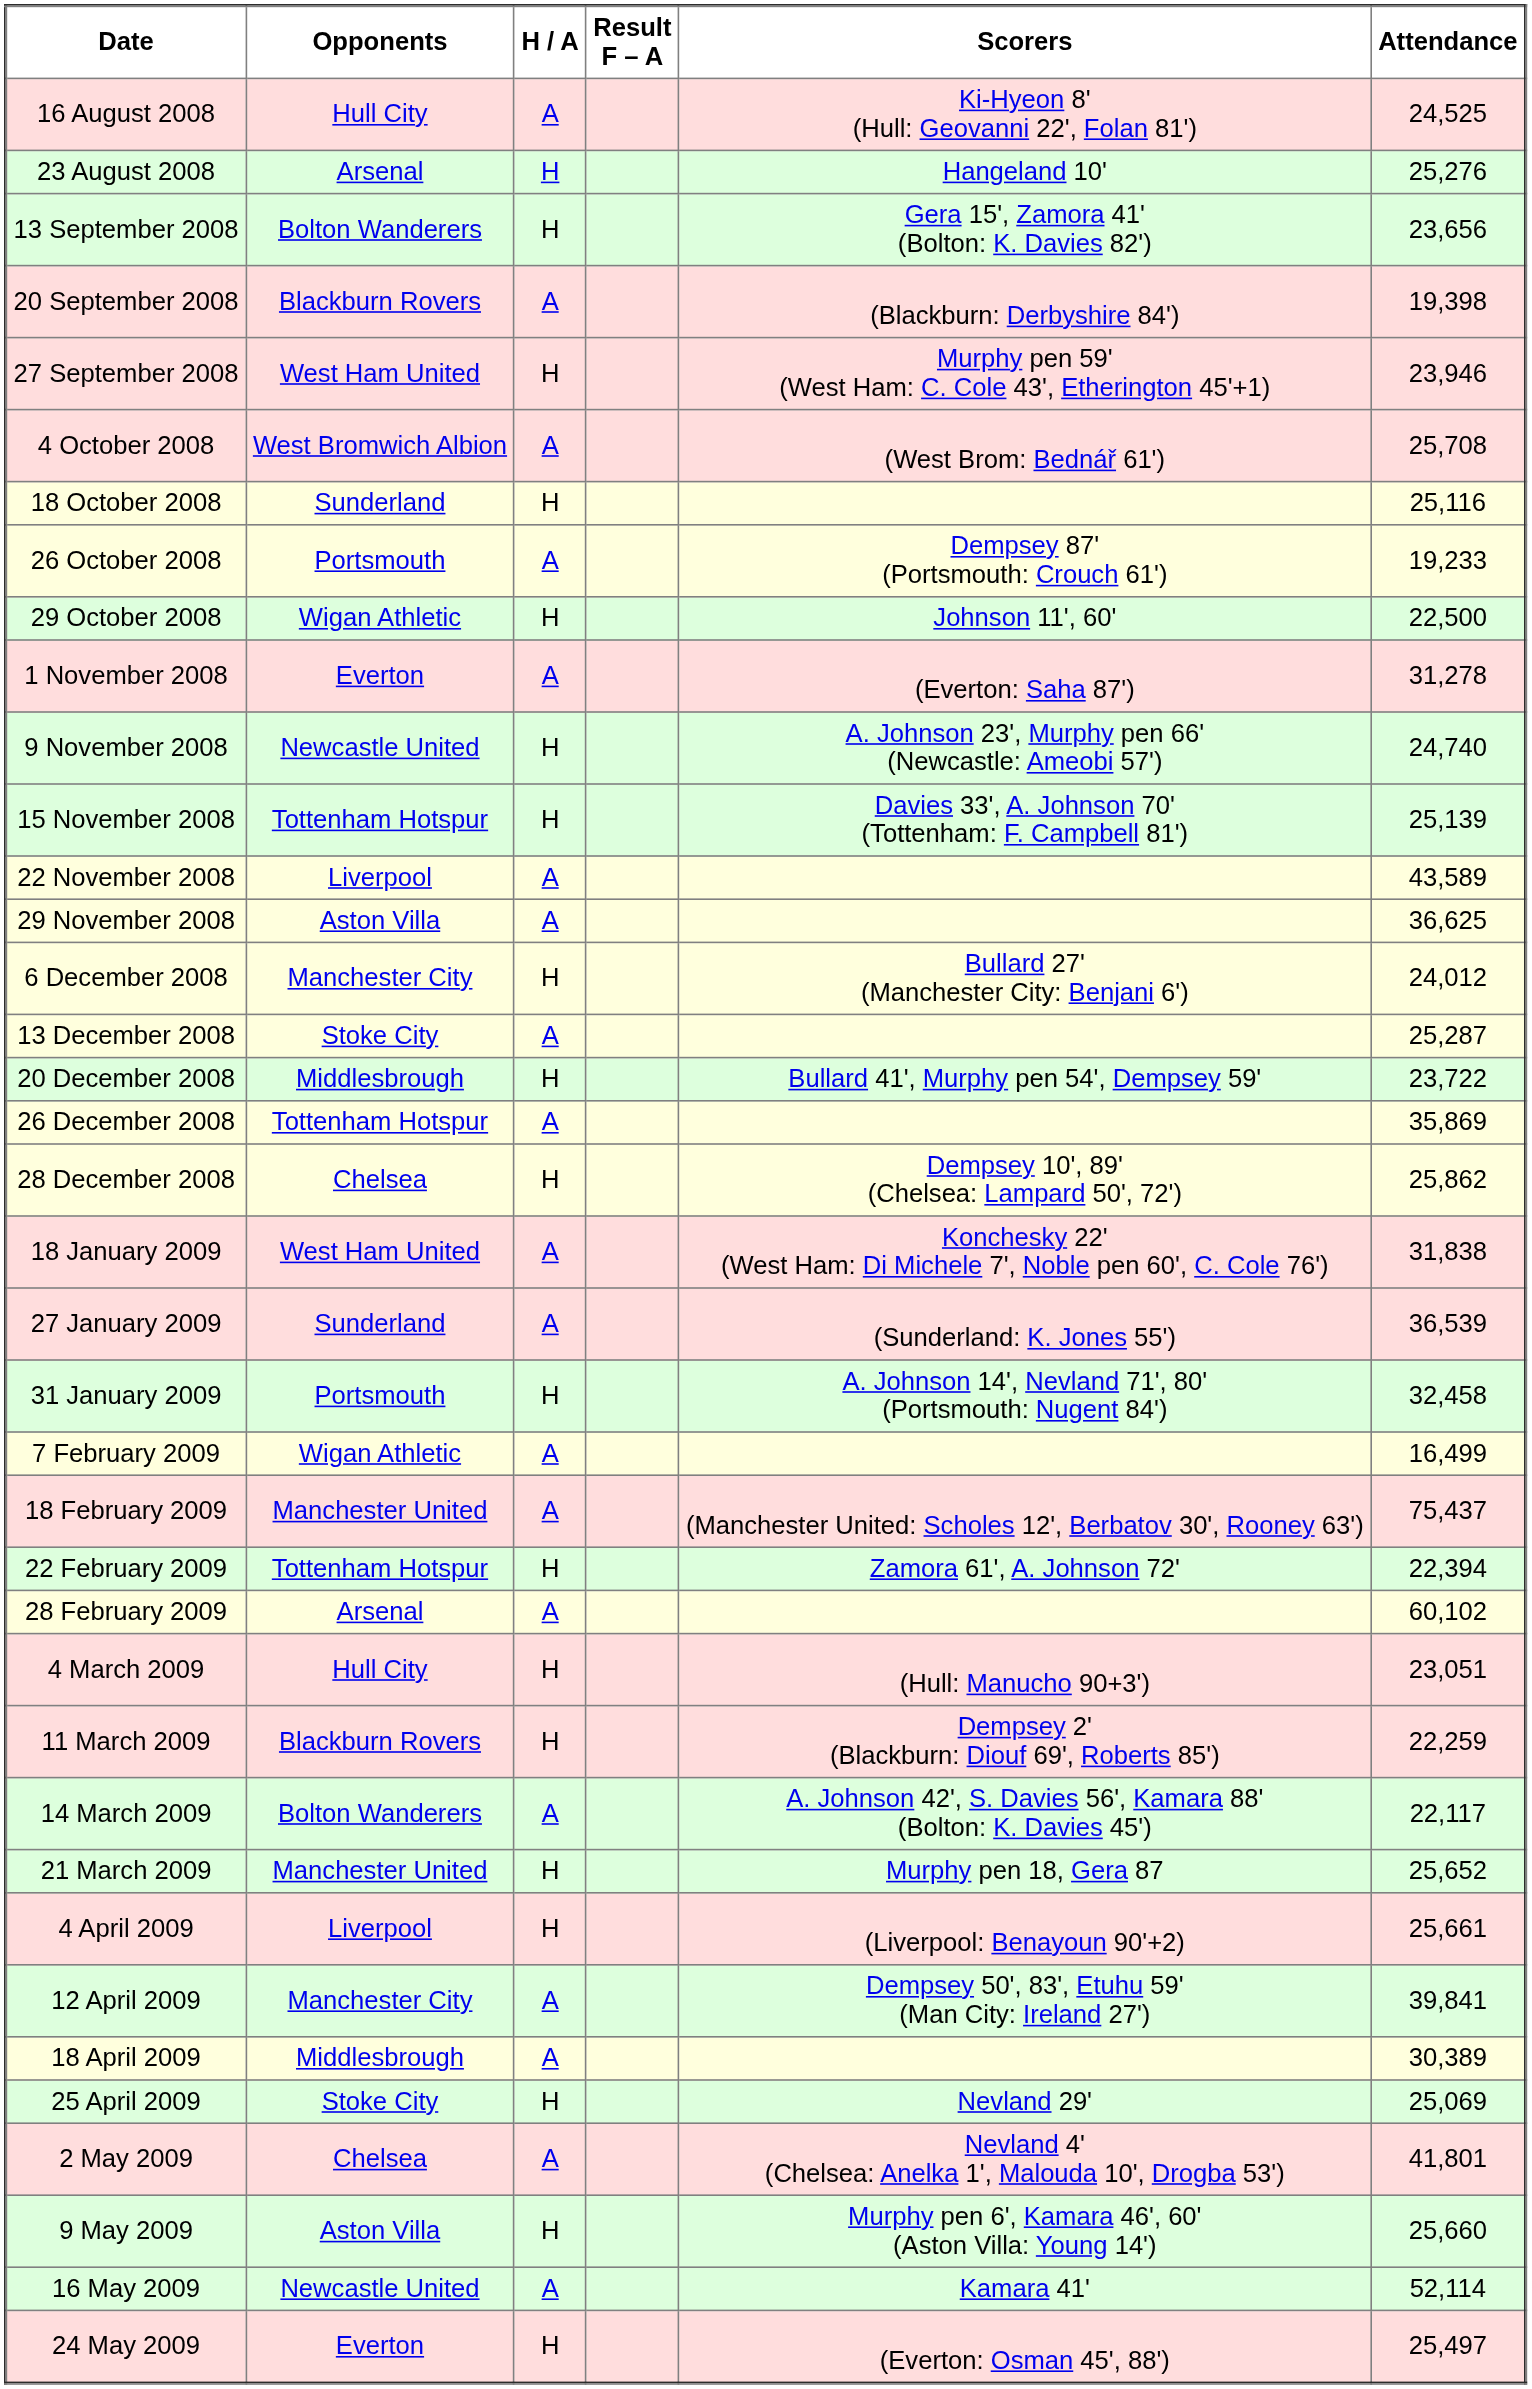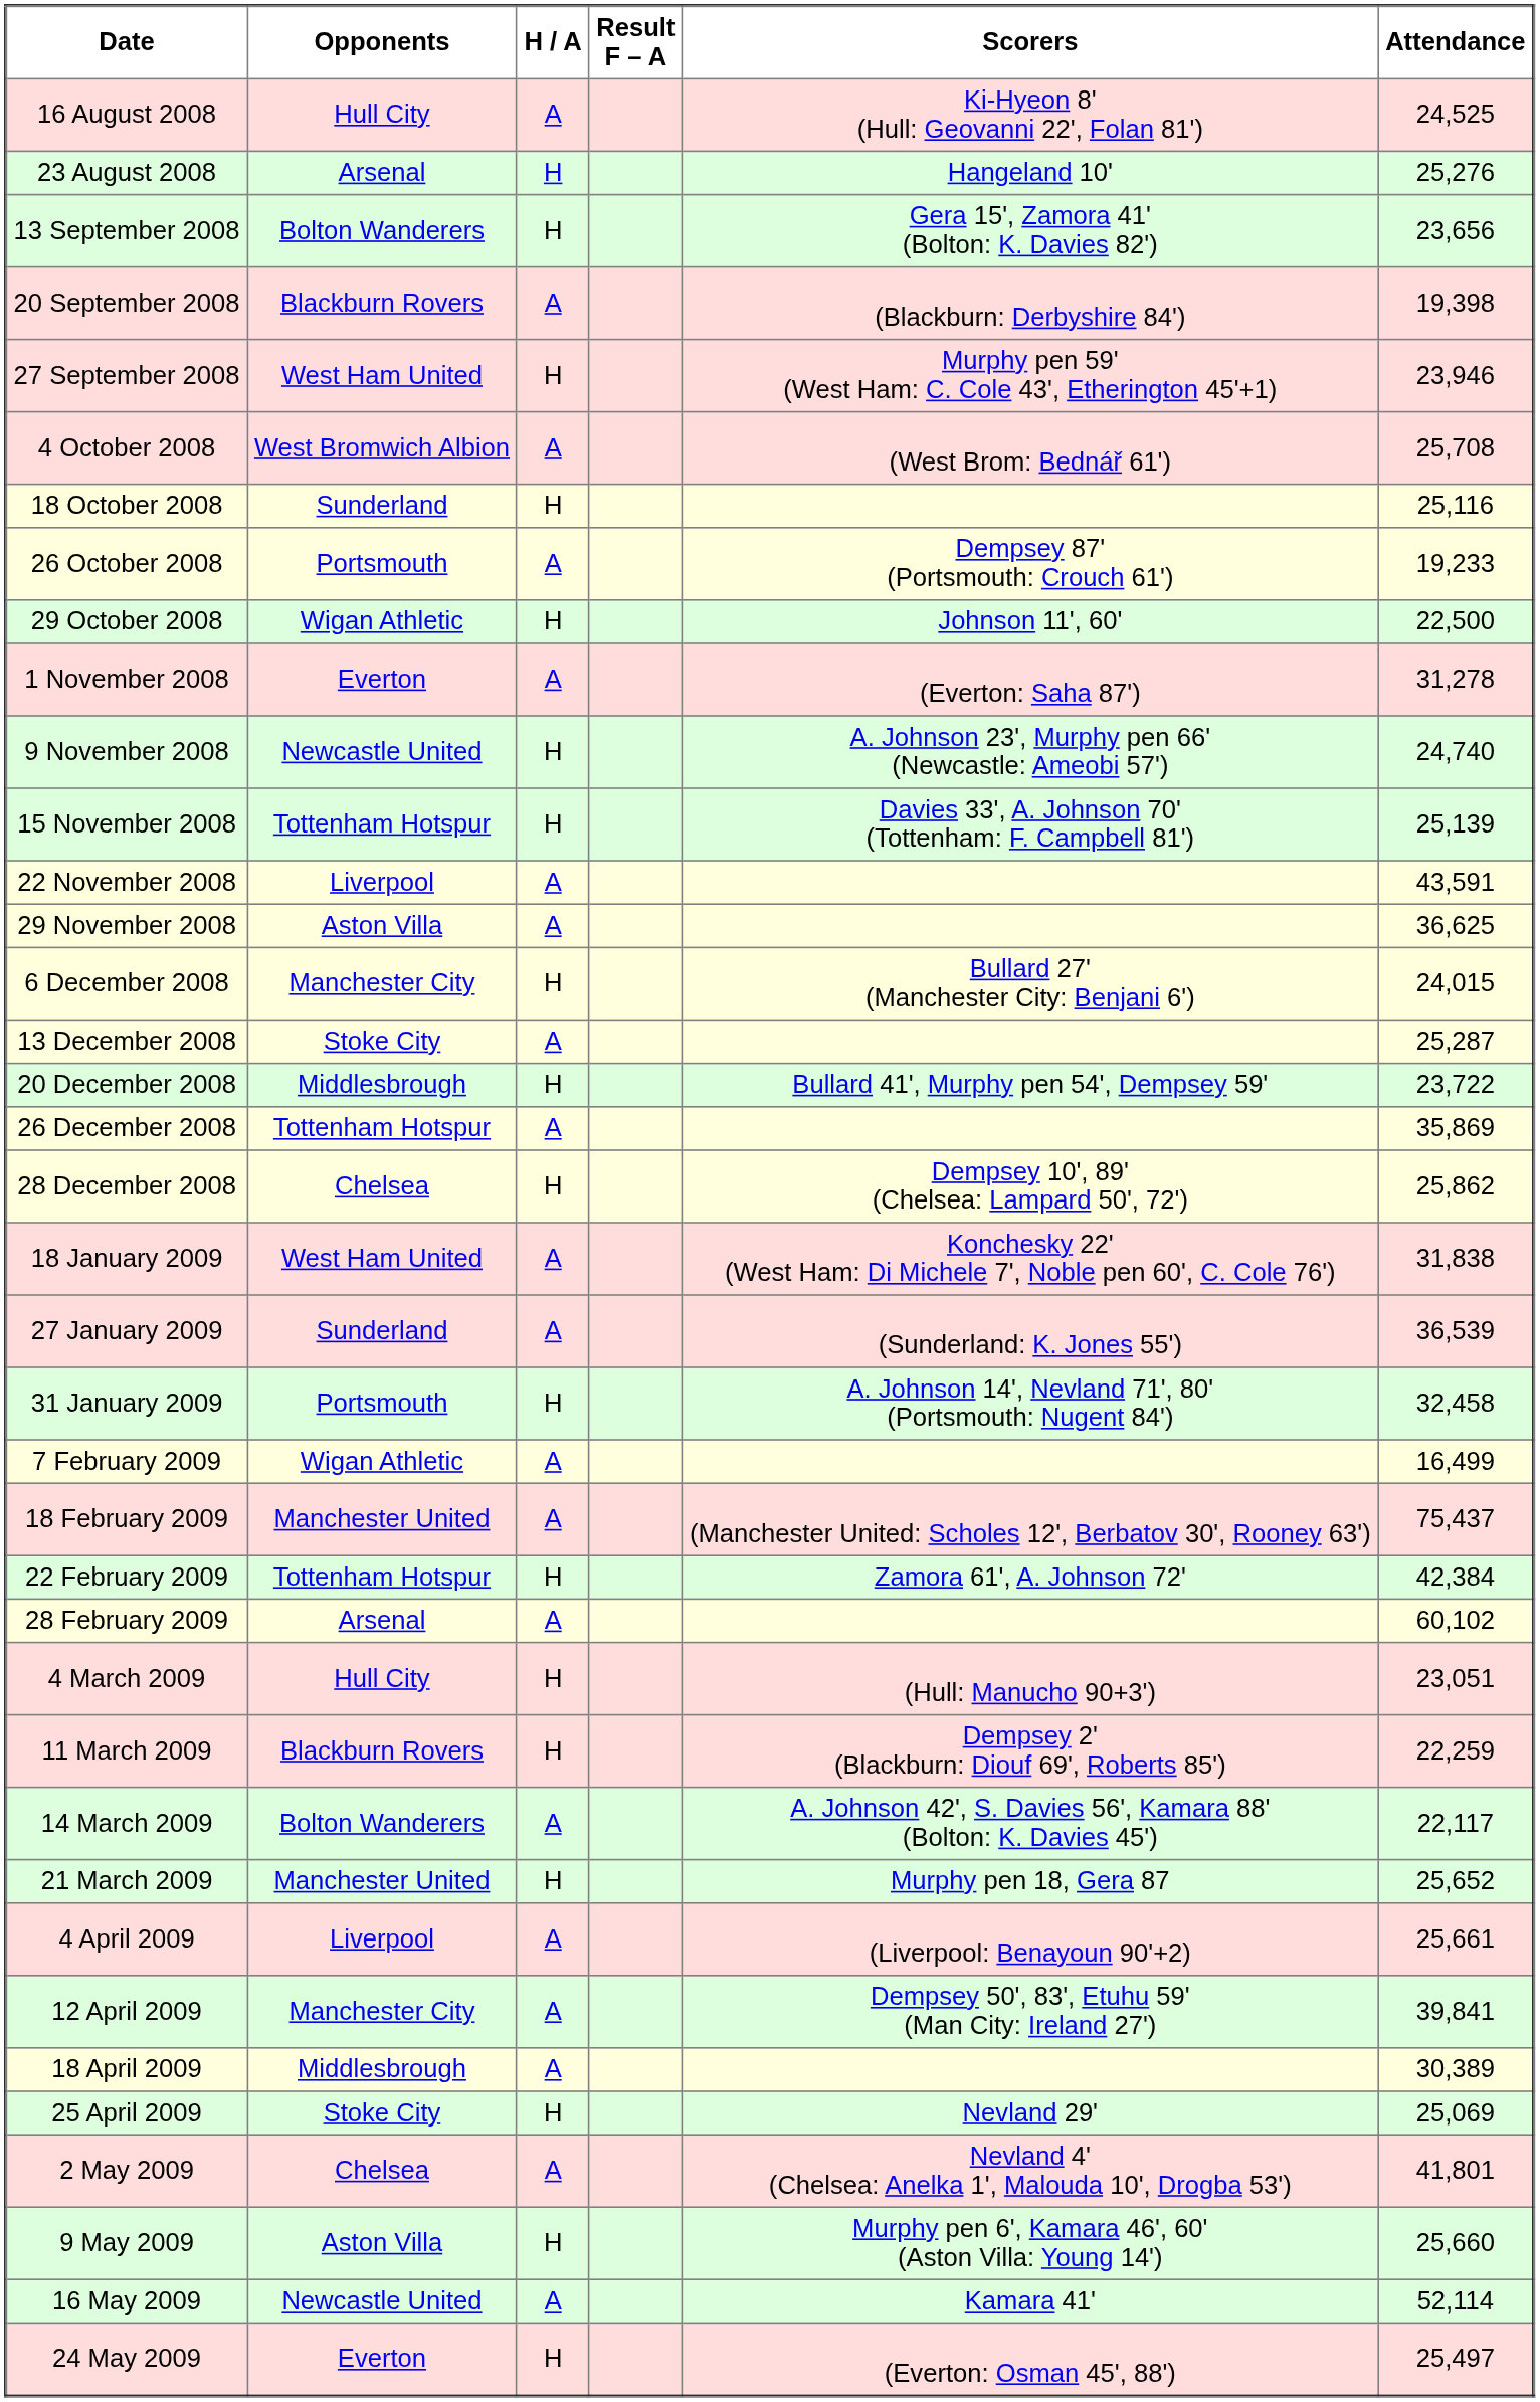22 November 2008 | Attendance: 43,589 -> 43,591
6 December 2008 | Attendance: 24,012 -> 24,015
22 February 2009 | Attendance: 22,394 -> 42,384
4 April 2009 | H / A: H -> A
